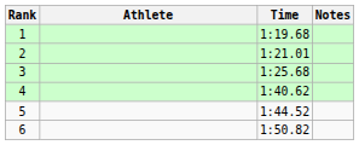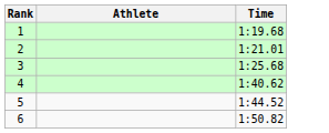- column: Notes
